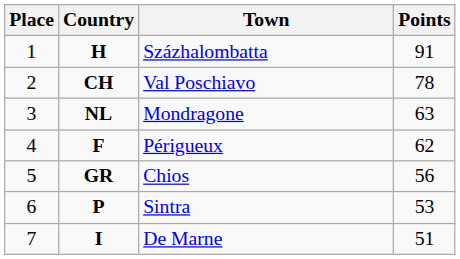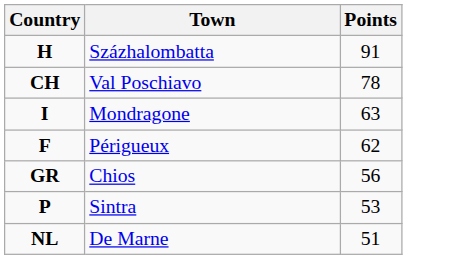- column: Place | 1 | 2 | 3 | 4 | 5 | 6 | 7
Mondragone | Country: NL -> I
De Marne | Country: I -> NL
